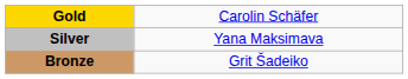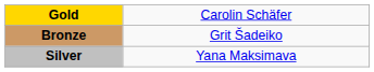rows swapped: Silver <-> Bronze
